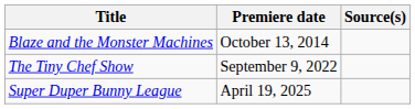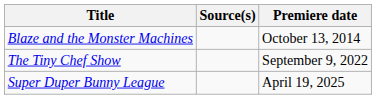columns swapped: Premiere date <-> Source(s)
